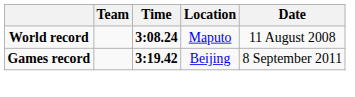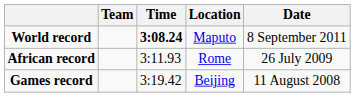World record | Date: 11 August 2008 -> 8 September 2011
+ row: African record | 3:11.93 | Rome | 26 July 2009
Games record | Time: bold -> normal
Games record | Date: 8 September 2011 -> 11 August 2008
